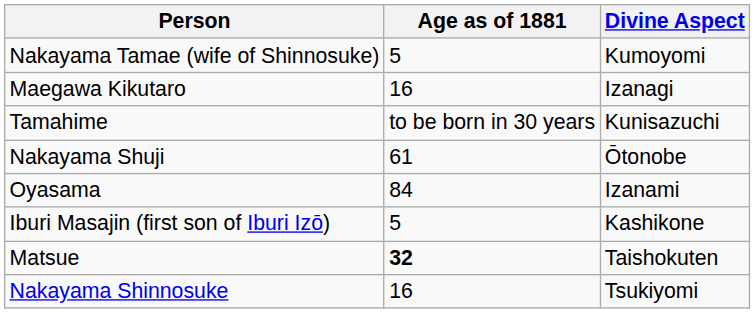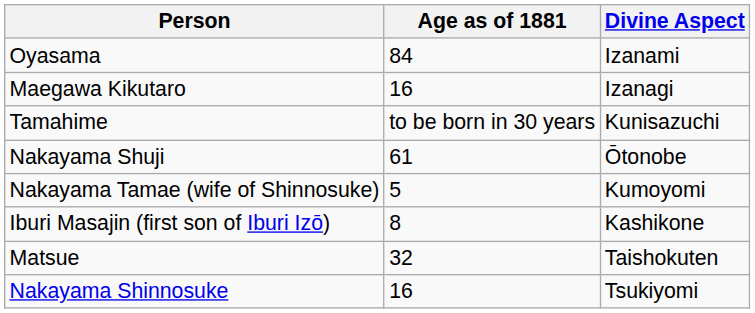rows swapped: Oyasama <-> Nakayama Tamae (wife of Shinnosuke)
Iburi Masajin (first son of Iburi Izō) | Age as of 1881: 5 -> 8
Matsue | Age as of 1881: bold -> normal
